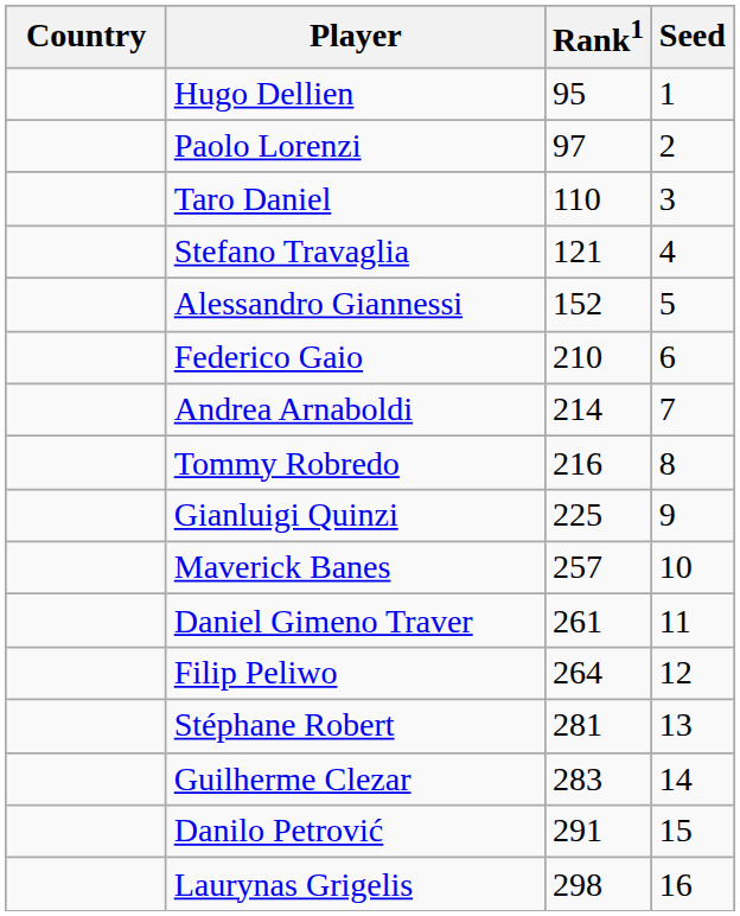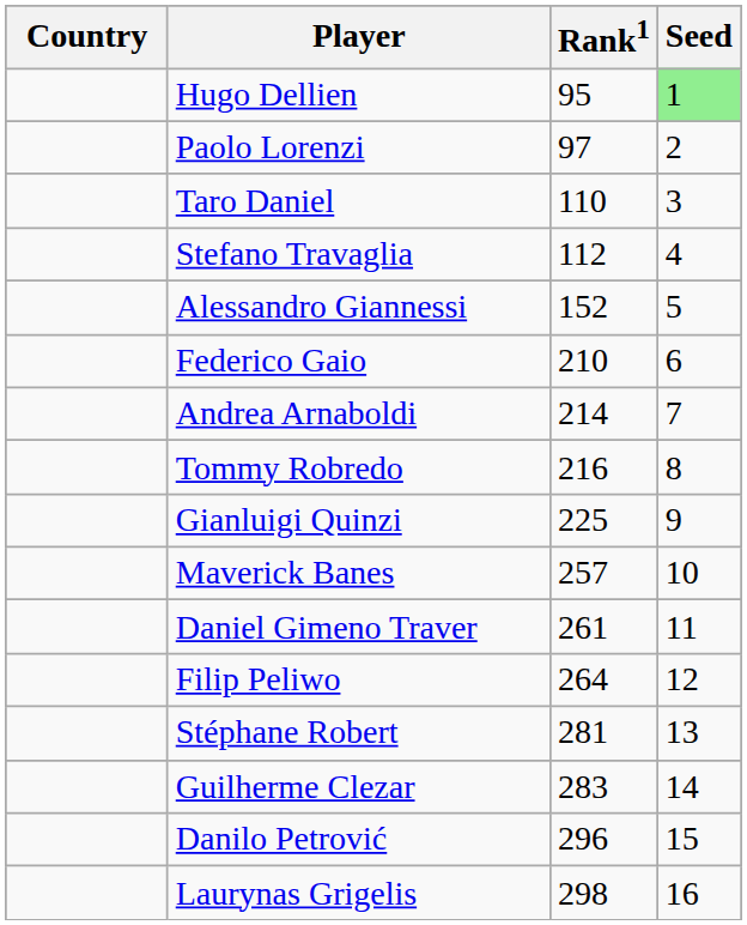Hugo Dellien | Seed: no background -> lightgreen background
Stefano Travaglia | Rank1: 121 -> 112
Danilo Petrović | Rank1: 291 -> 296
